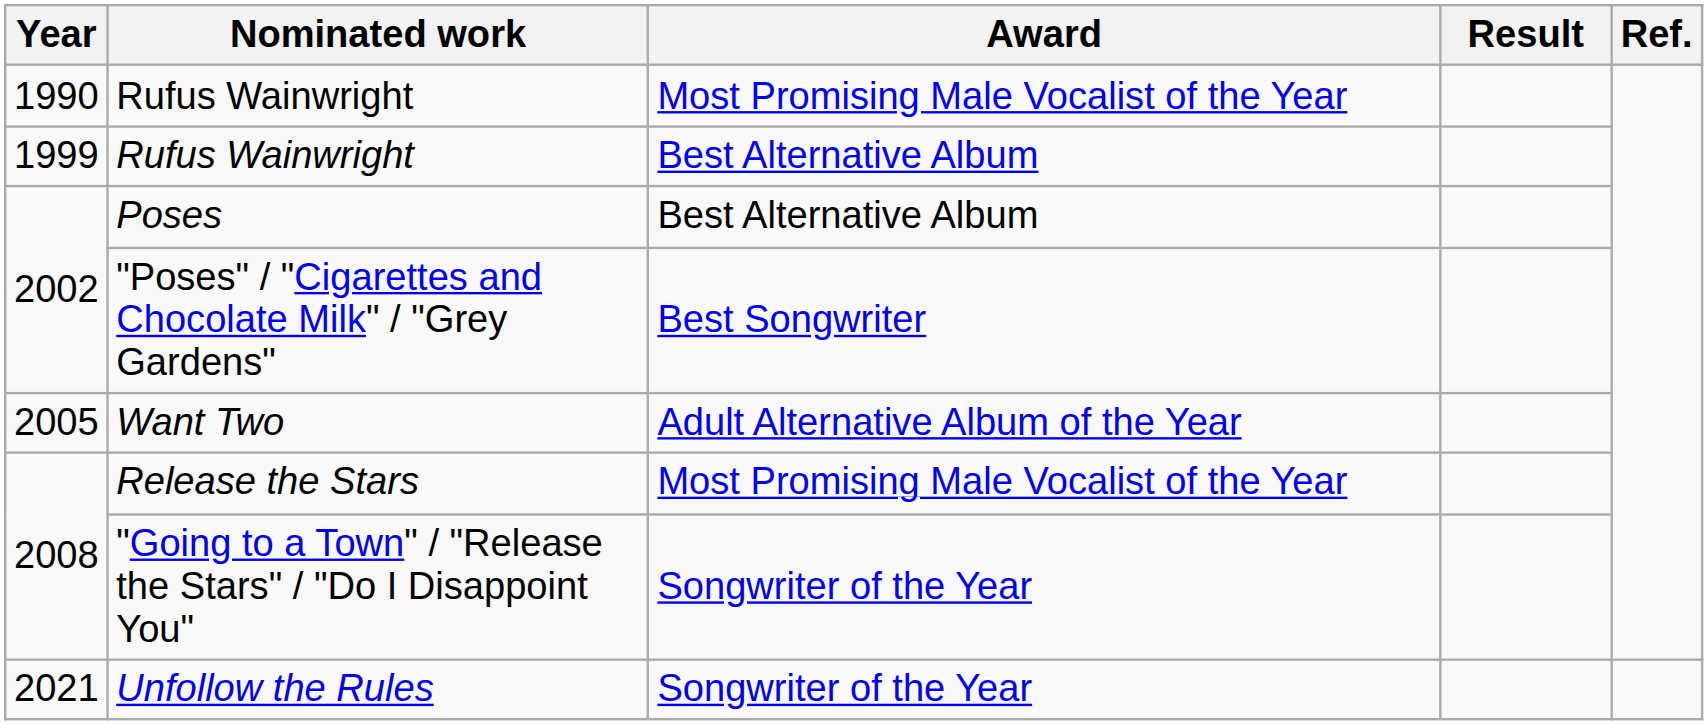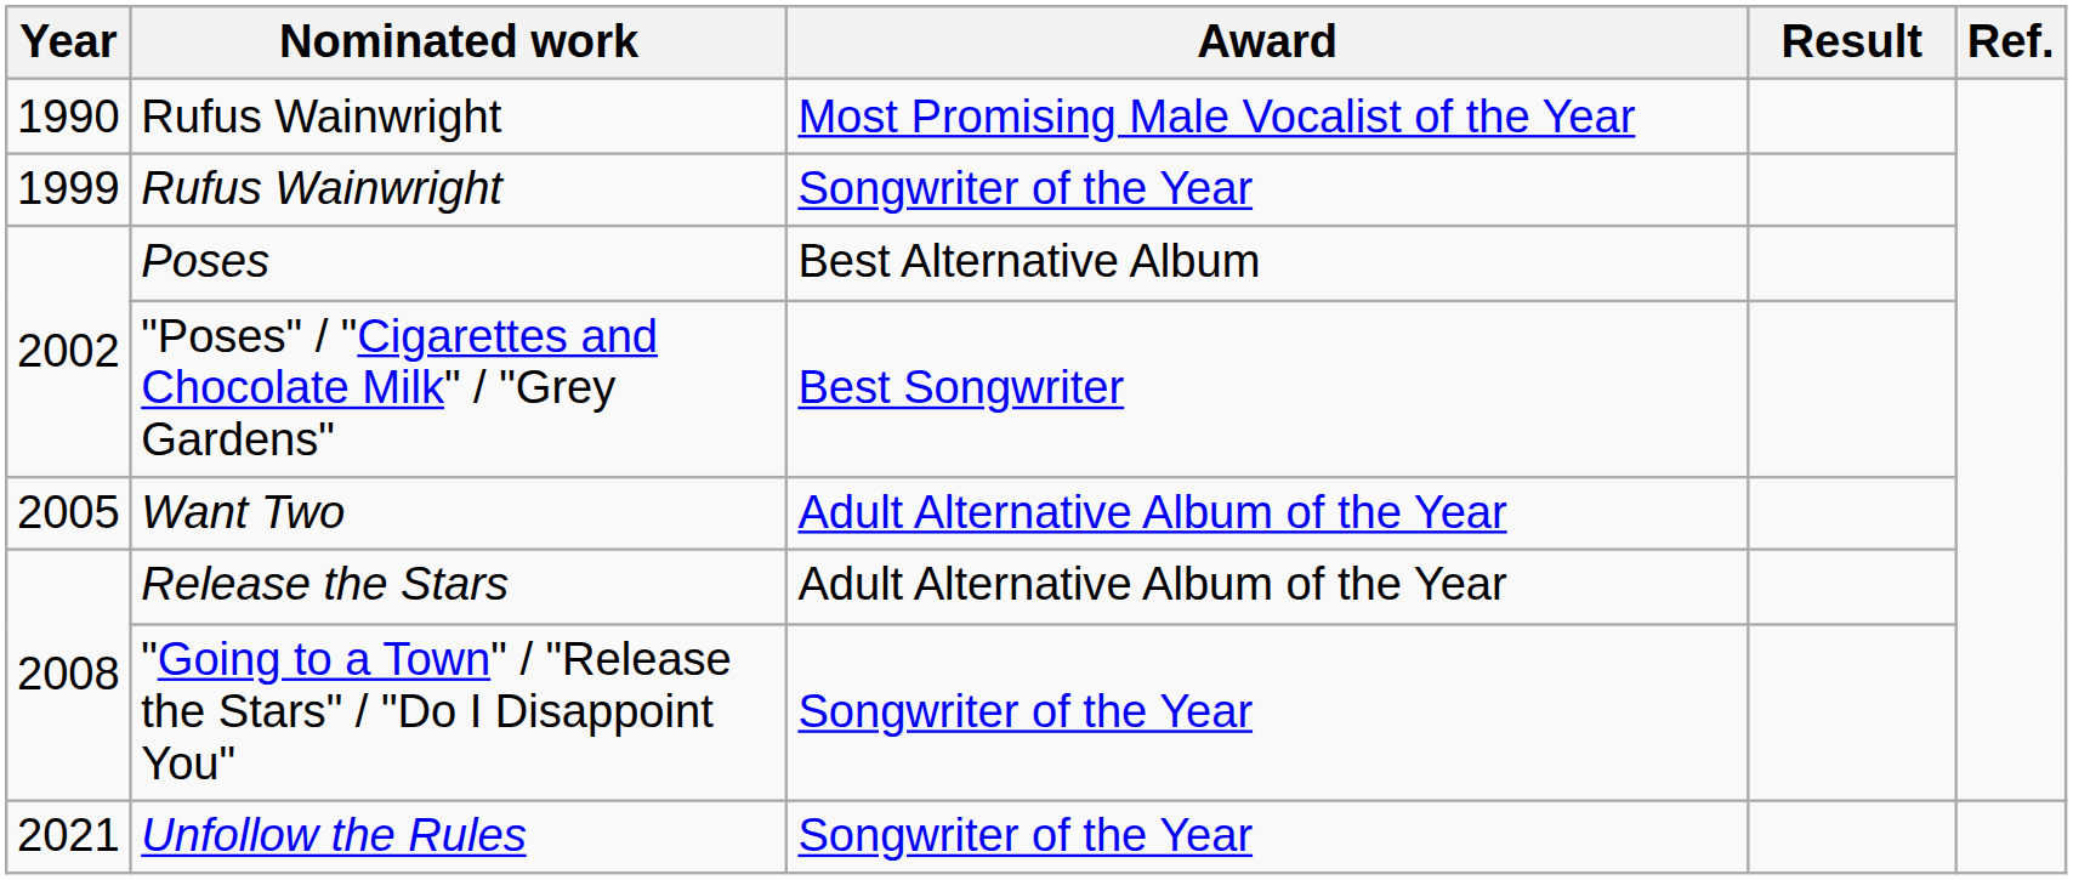1999 / Rufus Wainwright | Award: Best Alternative Album -> Songwriter of the Year
Release the Stars | Award: Most Promising Male Vocalist of the Year -> Adult Alternative Album of the Year
